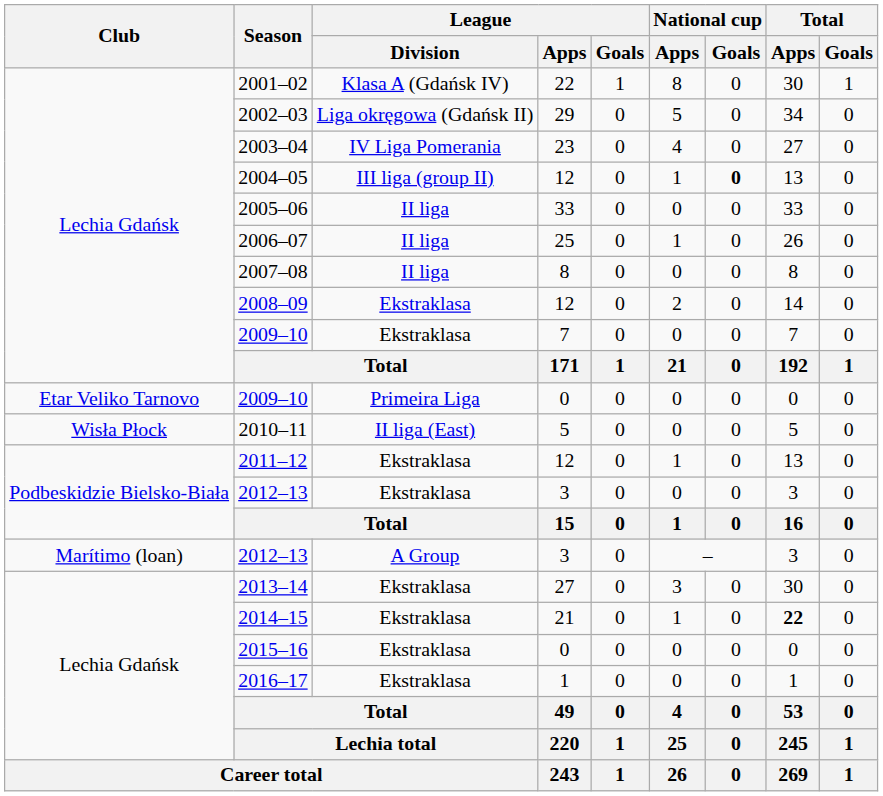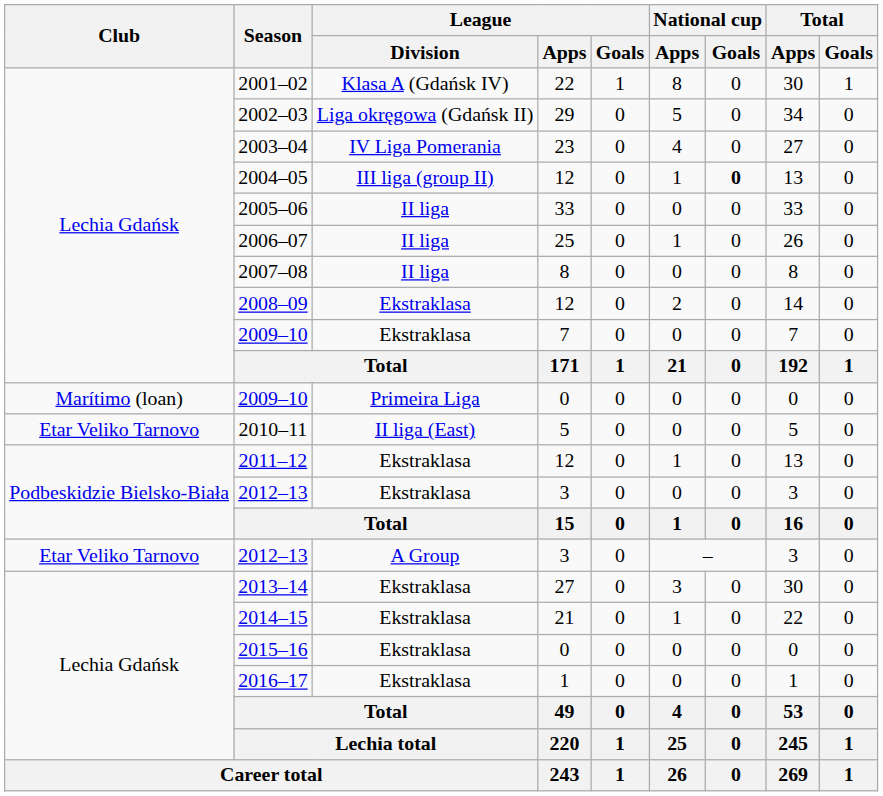2009–10 / Primeira Liga | Club: Etar Veliko Tarnovo -> Marítimo (loan)
2010–11 | Club: Wisła Płock -> Etar Veliko Tarnovo
2012–13 / A Group | Club: Marítimo (loan) -> Etar Veliko Tarnovo
2014–15 | Total / Apps: bold -> normal
